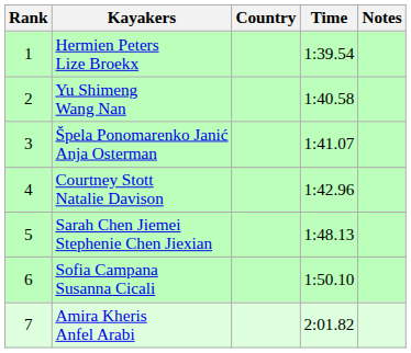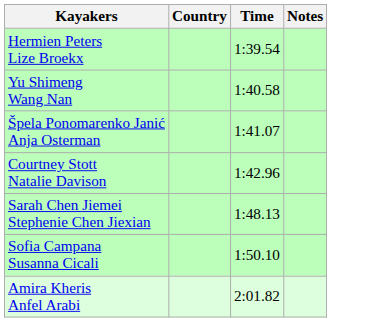- column: Rank | 1 | 2 | 3 | 4 | 5 | 6 | 7
